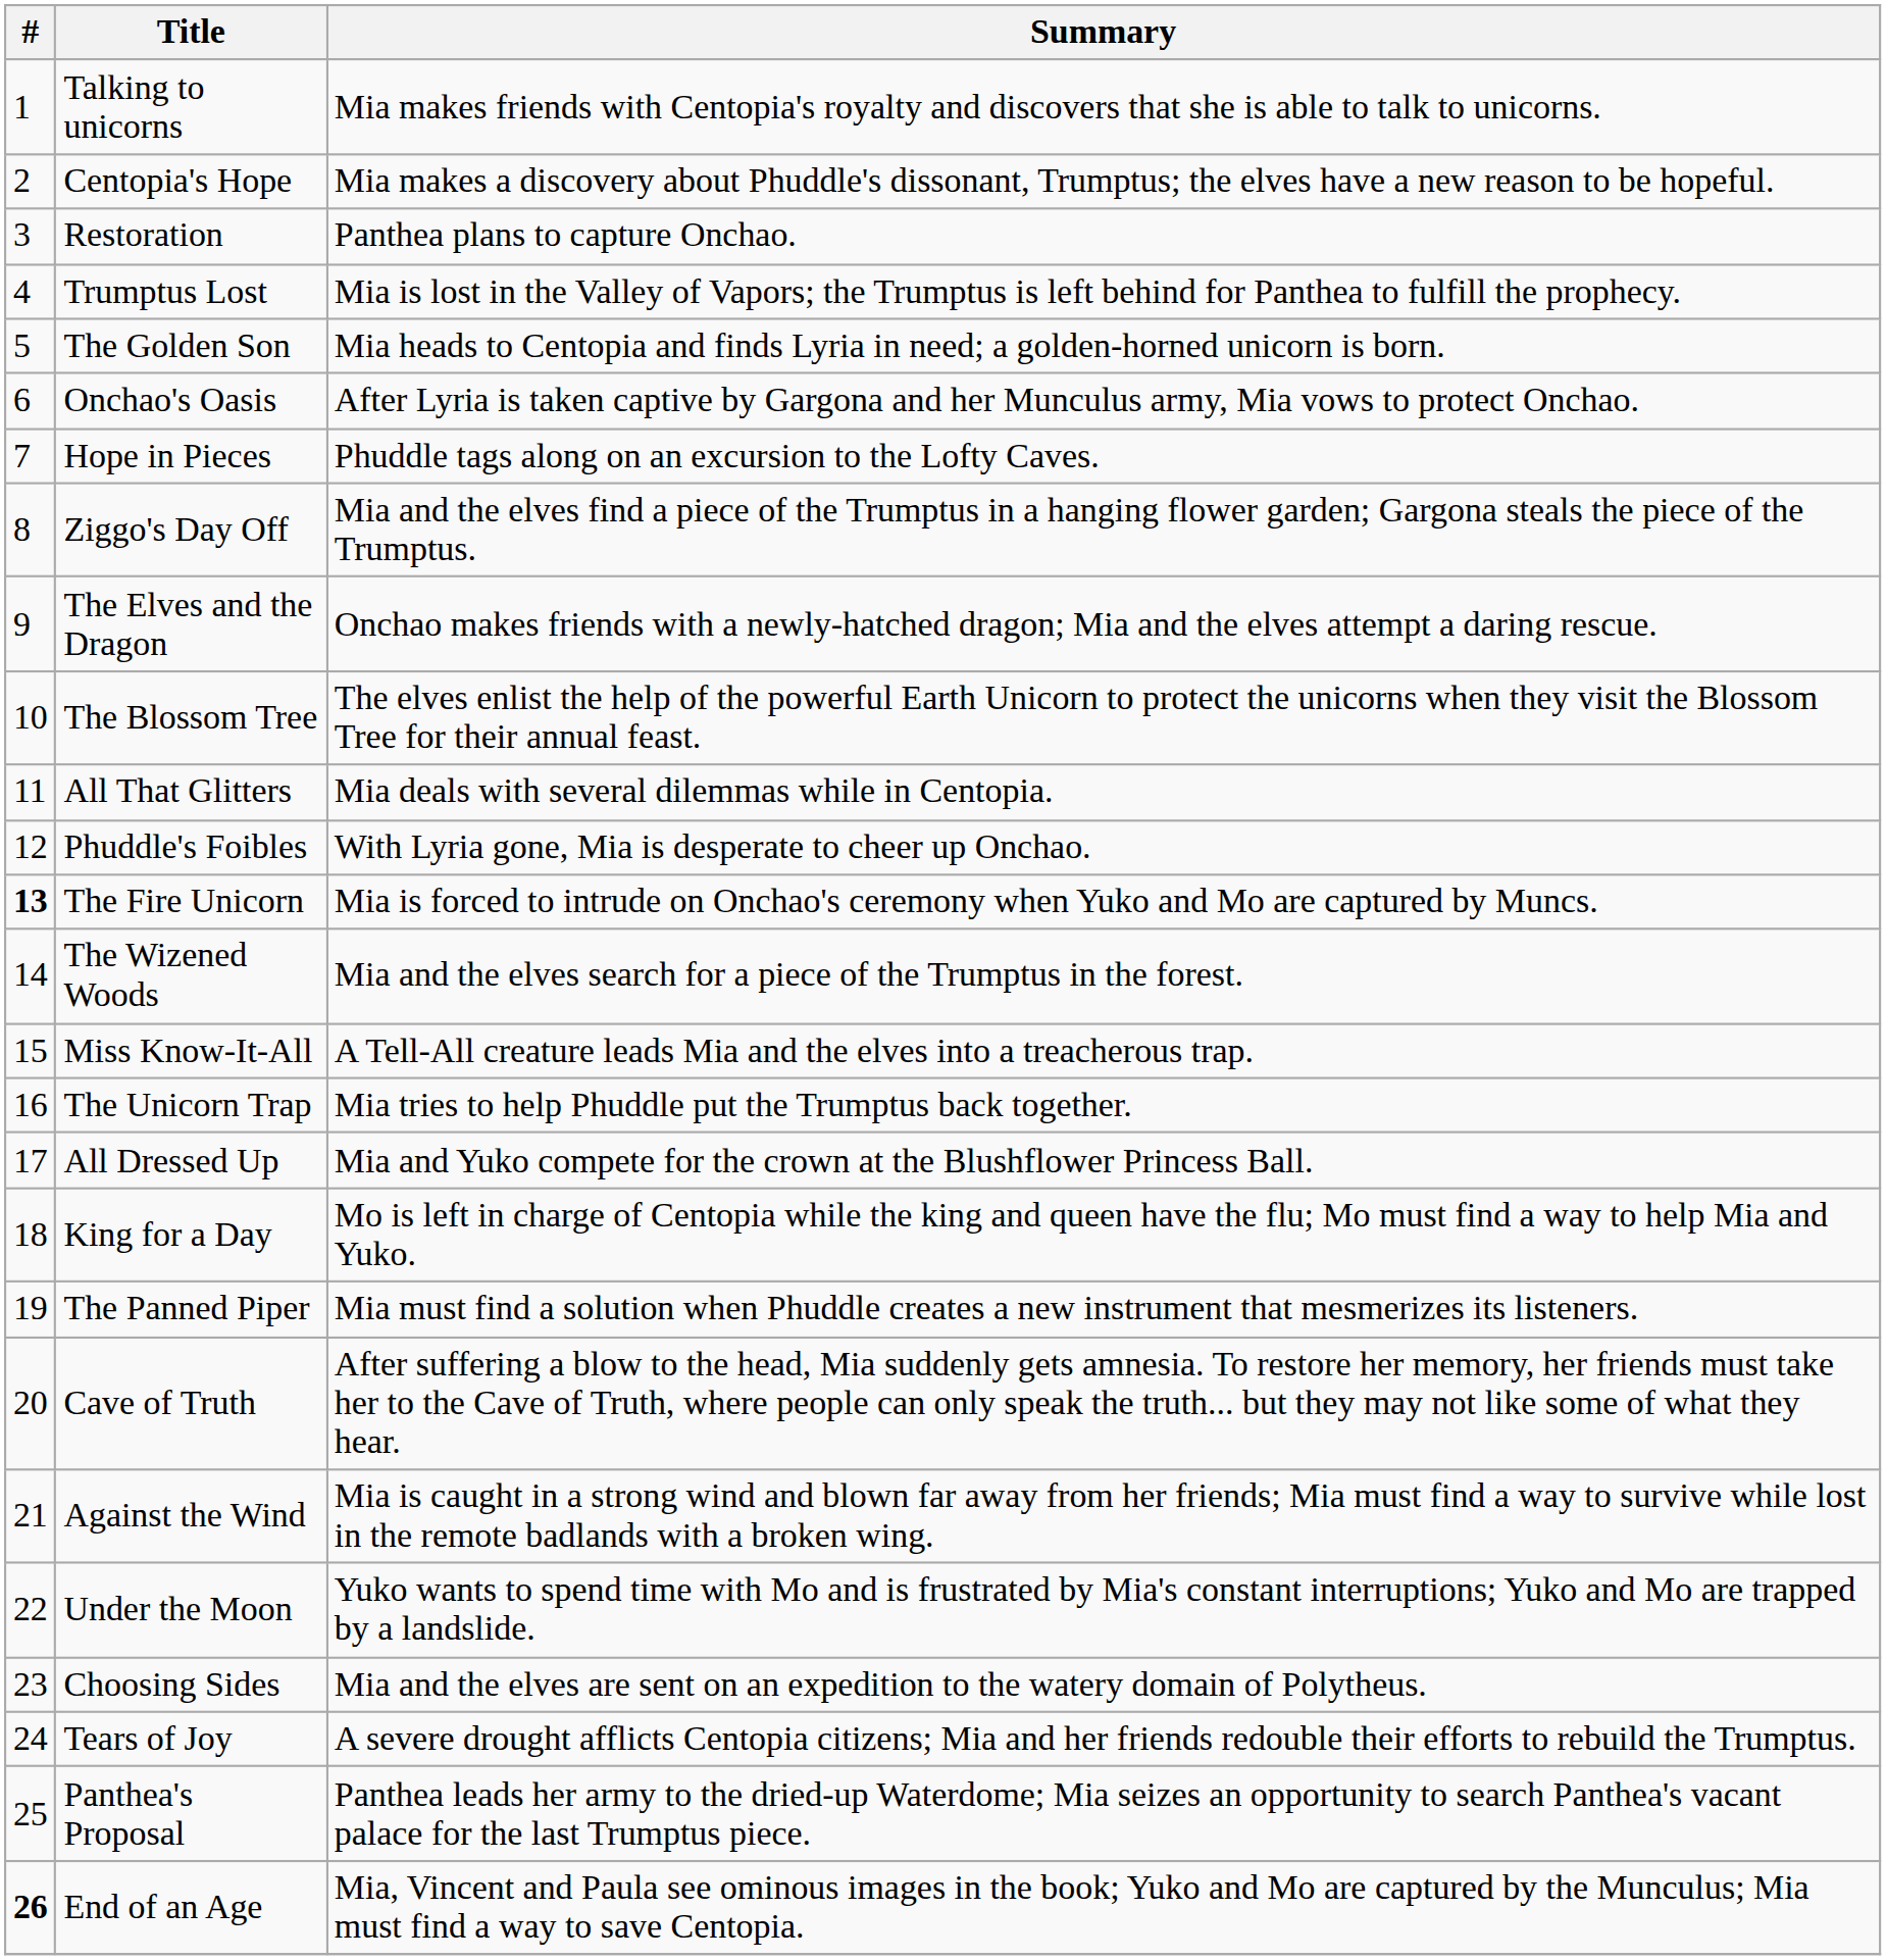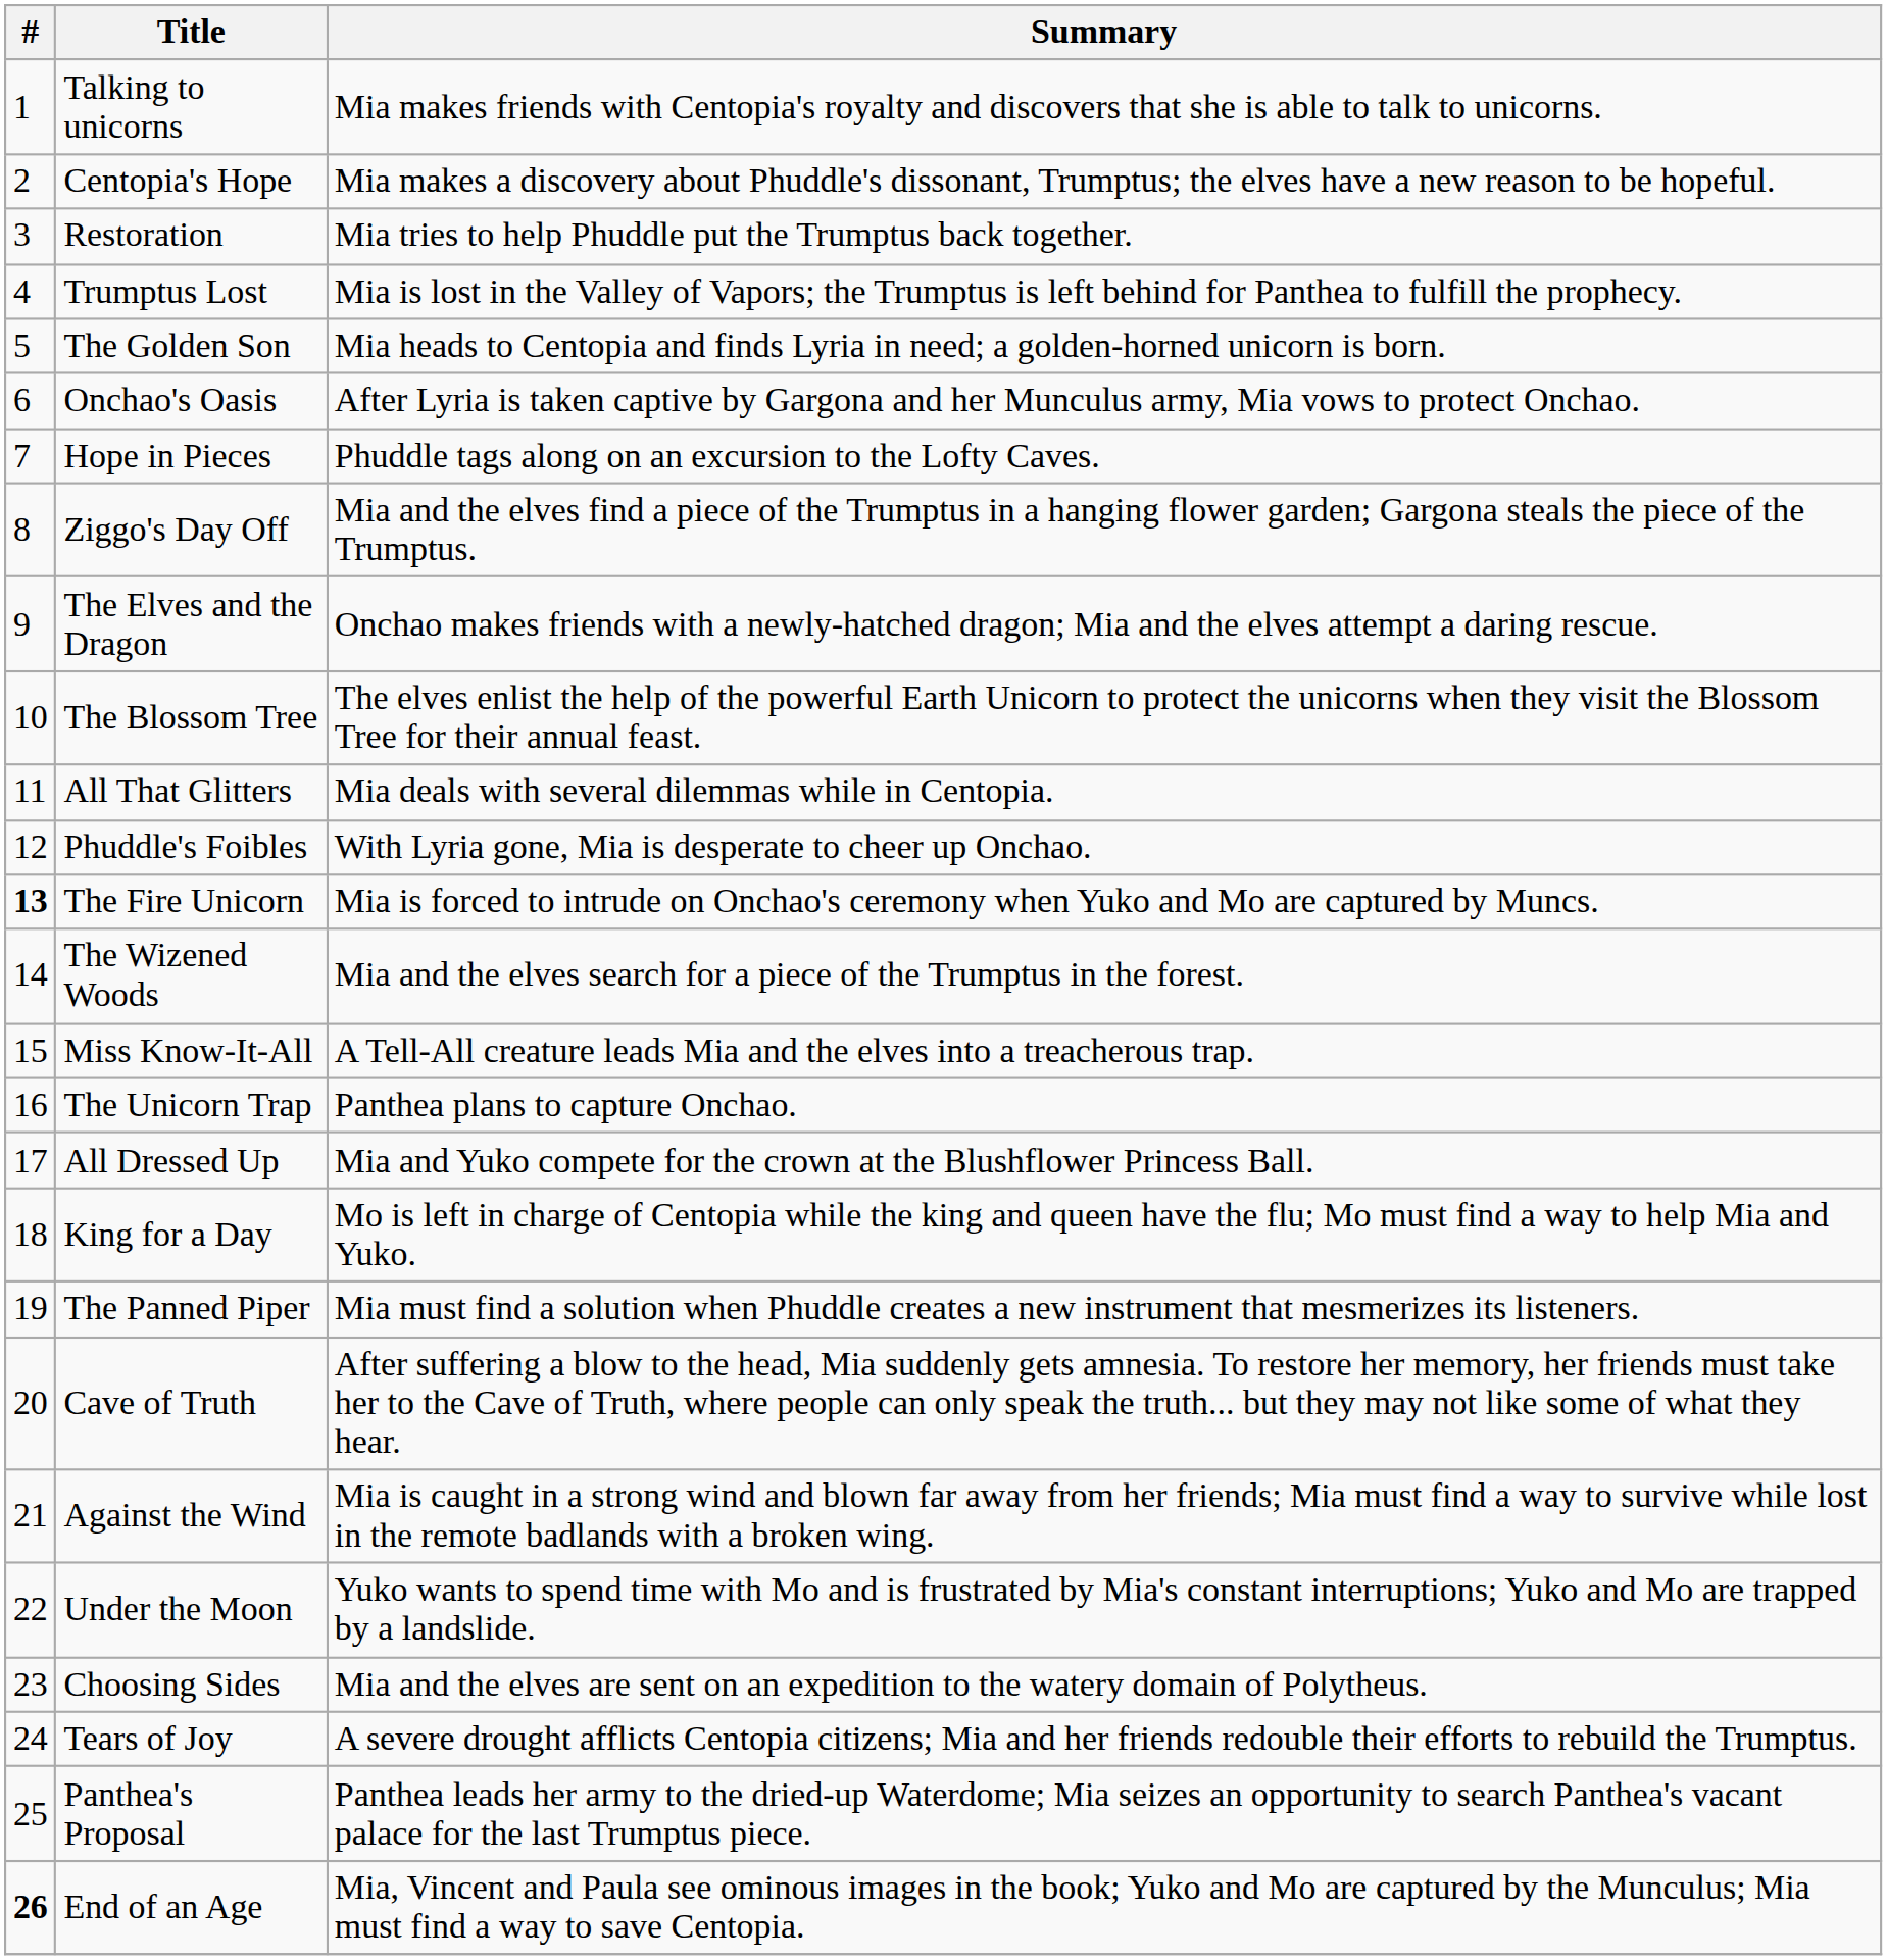Restoration | Summary: Panthea plans to capture Onchao. -> Mia tries to help Phuddle put the Trumptus back together.
The Unicorn Trap | Summary: Mia tries to help Phuddle put the Trumptus back together. -> Panthea plans to capture Onchao.
